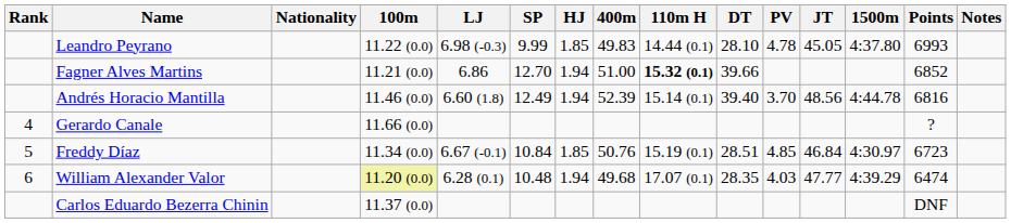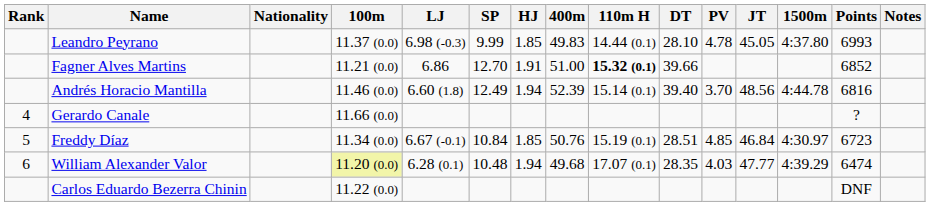Leandro Peyrano | 100m: 11.22 (0.0) -> 11.37 (0.0)
Fagner Alves Martins | HJ: 1.94 -> 1.91
Carlos Eduardo Bezerra Chinin | 100m: 11.37 (0.0) -> 11.22 (0.0)
